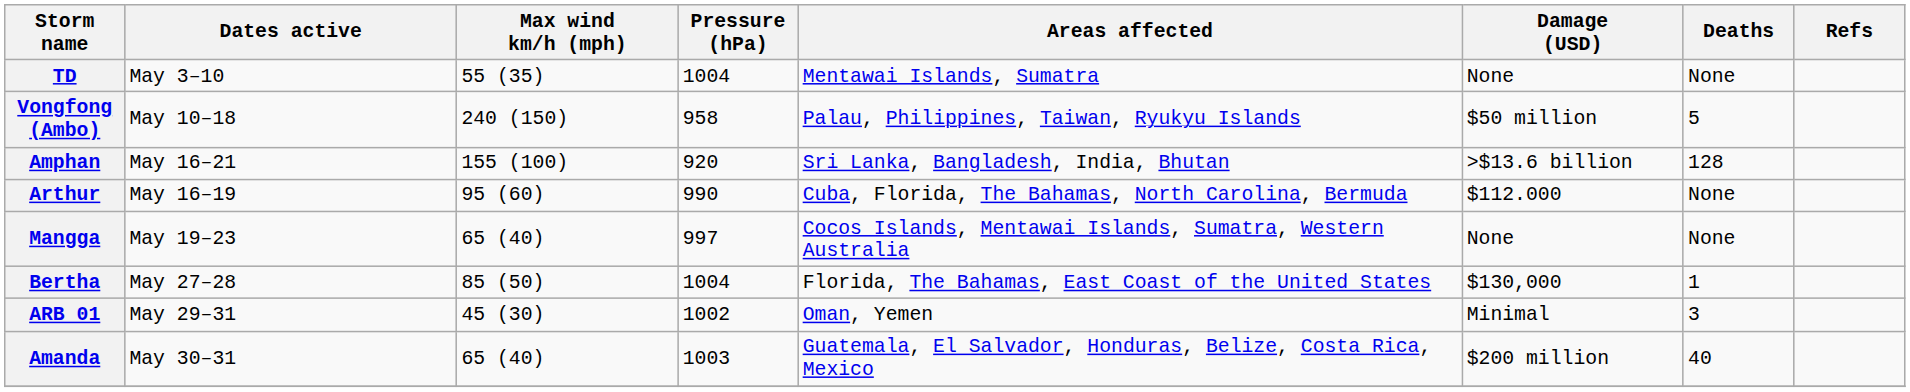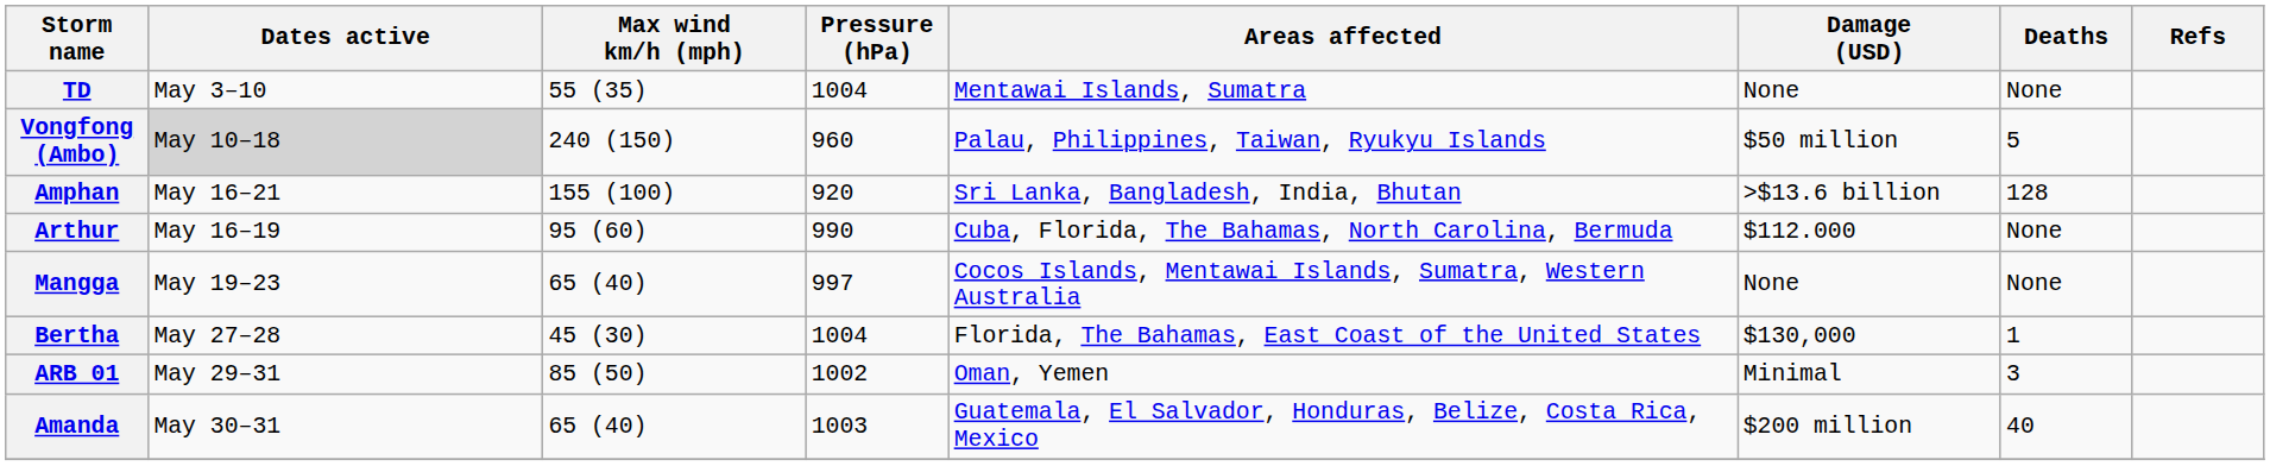Vongfong (Ambo) | Dates active: no background -> lightgrey background
Vongfong (Ambo) | Pressure (hPa): 958 -> 960
Bertha | Max wind km/h (mph): 85 (50) -> 45 (30)
ARB 01 | Max wind km/h (mph): 45 (30) -> 85 (50)
